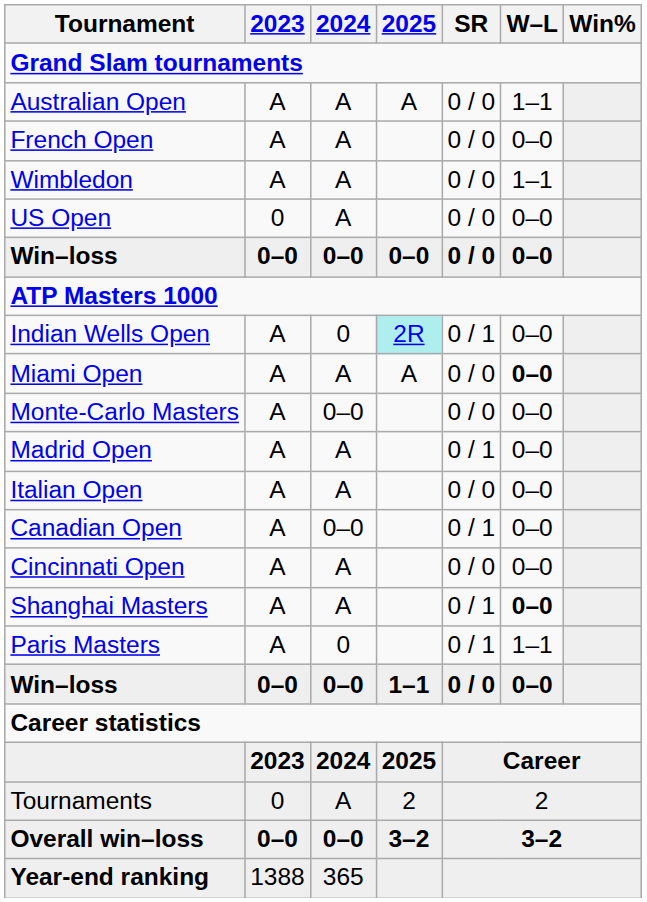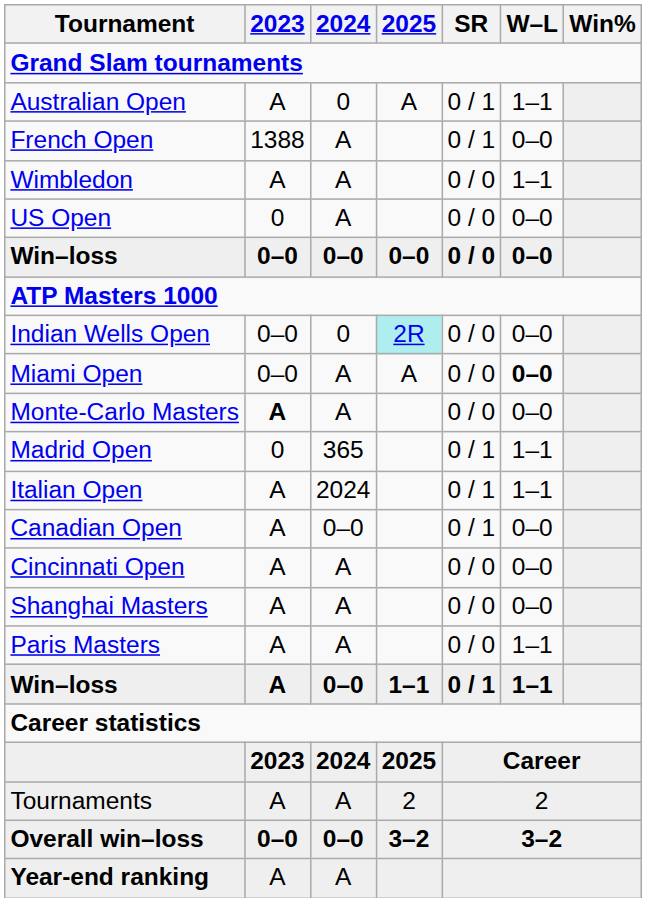Australian Open | 2024: A -> 0
Australian Open | SR: 0 / 0 -> 0 / 1
French Open | 2023: A -> 1388
French Open | SR: 0 / 0 -> 0 / 1
Indian Wells Open | 2023: A -> 0–0
Indian Wells Open | SR: 0 / 1 -> 0 / 0
Miami Open | 2023: A -> 0–0
Monte-Carlo Masters | 2023: normal -> bold
Monte-Carlo Masters | 2024: 0–0 -> A
Madrid Open | 2023: A -> 0
Madrid Open | 2024: A -> 365
Madrid Open | W–L: 0–0 -> 1–1
Italian Open | 2024: A -> 2024
Italian Open | SR: 0 / 0 -> 0 / 1
Italian Open | W–L: 0–0 -> 1–1
Shanghai Masters | SR: 0 / 1 -> 0 / 0
Shanghai Masters | W–L: bold -> normal
Paris Masters | 2024: 0 -> A
Paris Masters | SR: 0 / 1 -> 0 / 0
Win–loss / 1–1 | 2023: 0–0 -> A
Win–loss / 1–1 | SR: 0 / 0 -> 0 / 1
Win–loss / 1–1 | W–L: 0–0 -> 1–1
Tournaments | 2023: 0 -> A
Year-end ranking | 2023: 1388 -> A
Year-end ranking | 2024: 365 -> A
